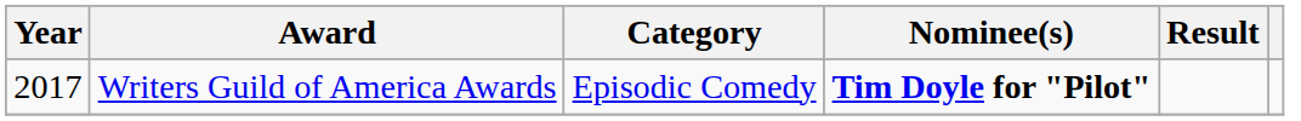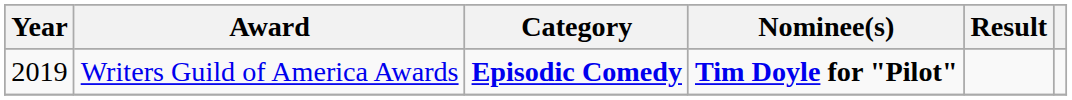Writers Guild of America Awards | Year: 2017 -> 2019
Writers Guild of America Awards | Category: normal -> bold
